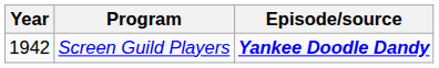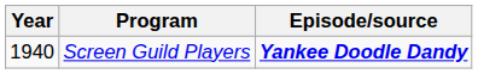Screen Guild Players | Year: 1942 -> 1940
